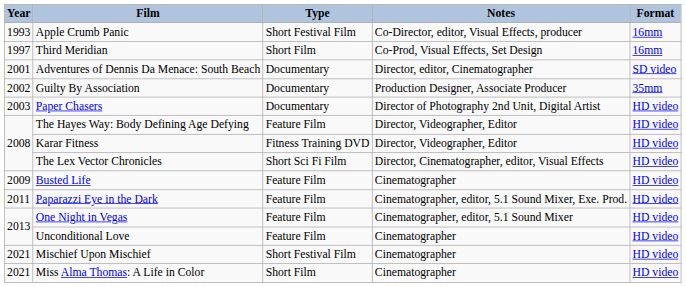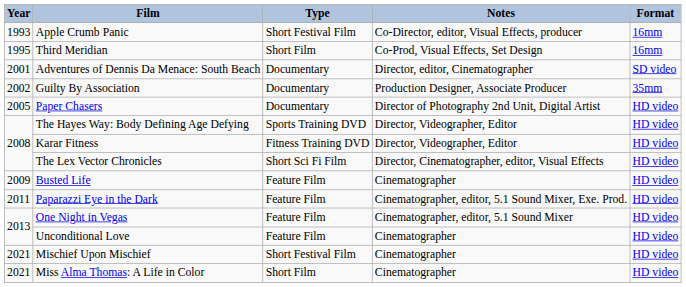Third Meridian | Year: 1997 -> 1995
Paper Chasers | Year: 2003 -> 2005
The Hayes Way: Body Defining Age Defying | Type: Feature Film -> Sports Training DVD
